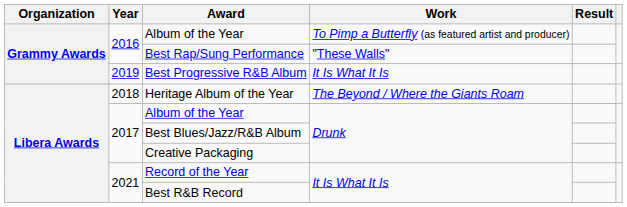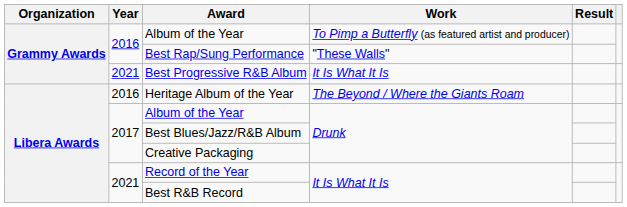Best Progressive R&B Album | Year: 2019 -> 2021
Heritage Album of the Year | Year: 2018 -> 2016
